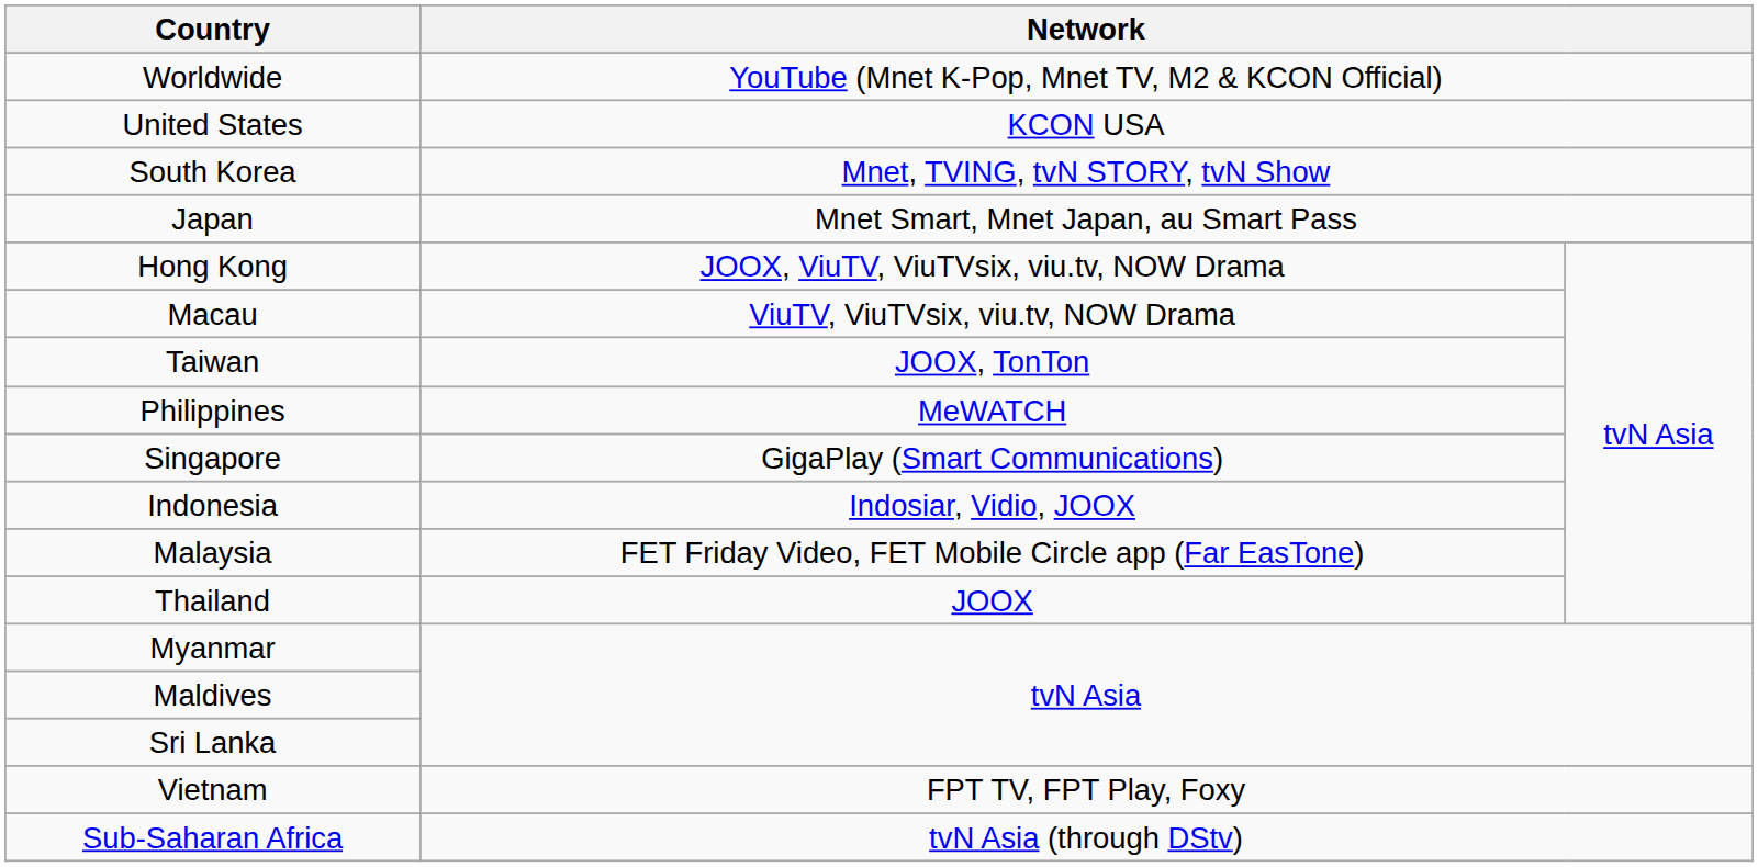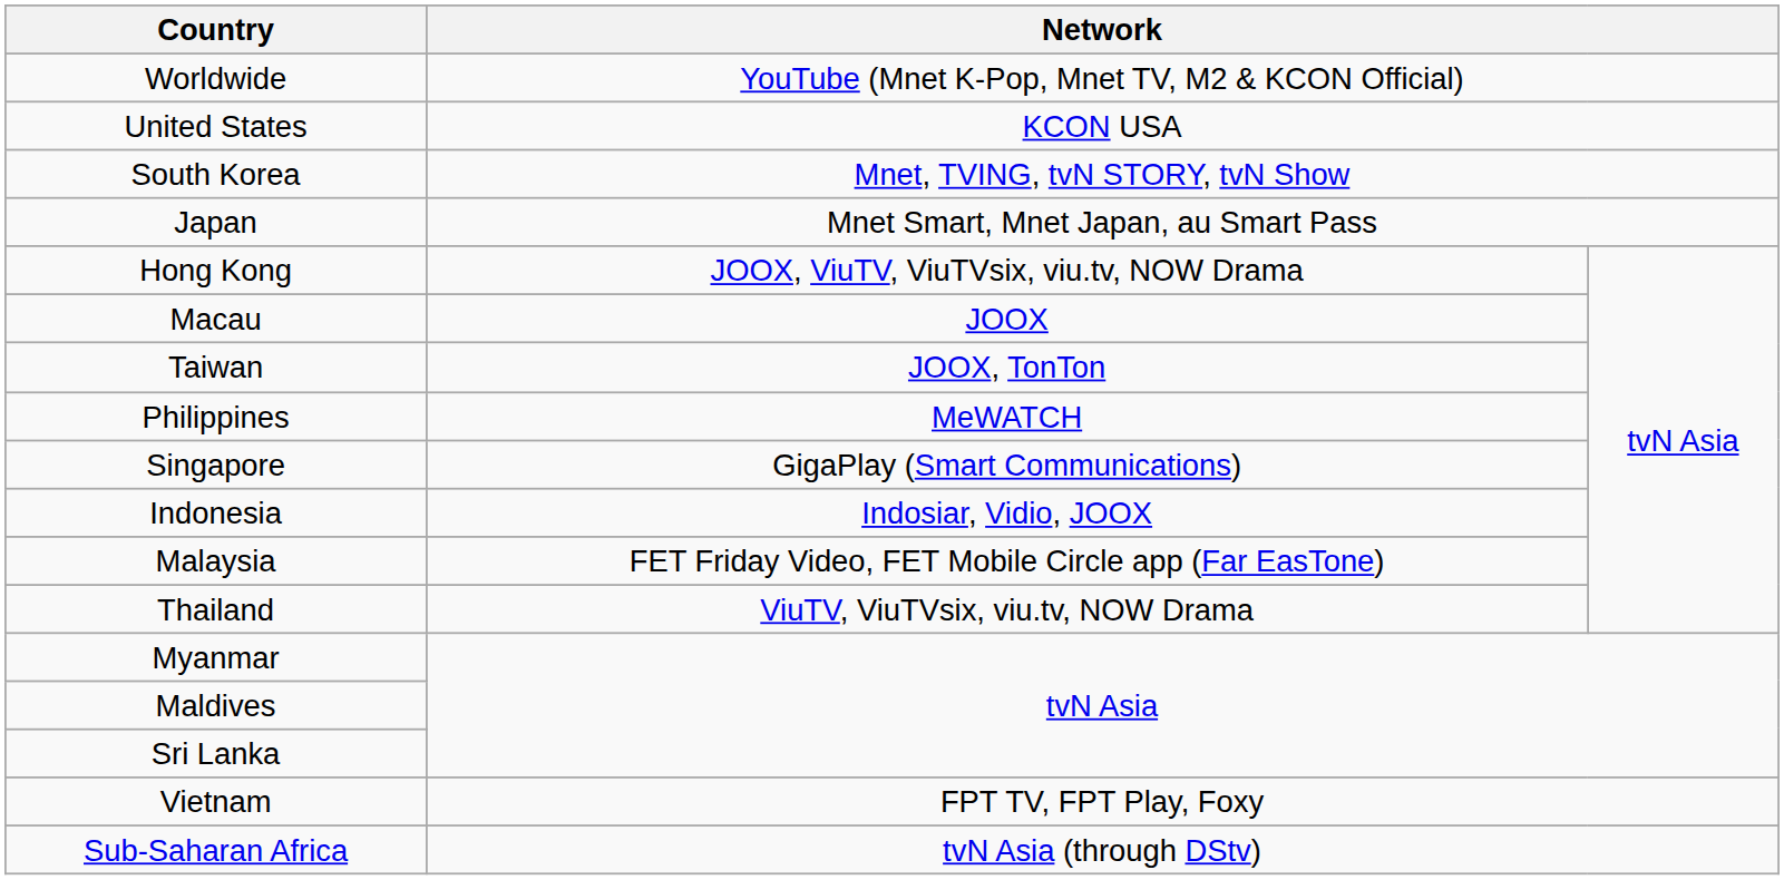Macau | column 2: ViuTV, ViuTVsix, viu.tv, NOW Drama -> JOOX
Thailand | column 2: JOOX -> ViuTV, ViuTVsix, viu.tv, NOW Drama
